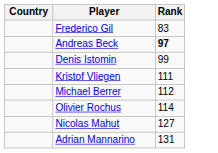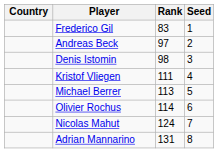+ column: Seed | 1 | 2 | 3 | 4 | 5 | 6 | 7 | 8
Andreas Beck | Rank: bold -> normal
Denis Istomin | Rank: 99 -> 98
Michael Berrer | Rank: 112 -> 113
Nicolas Mahut | Rank: 127 -> 124
